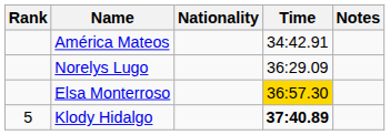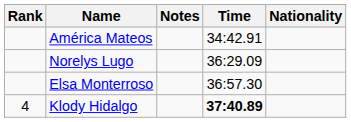columns swapped: Nationality <-> Notes
Elsa Monterroso | Time: gold background -> no background
Klody Hidalgo | Rank: 5 -> 4
